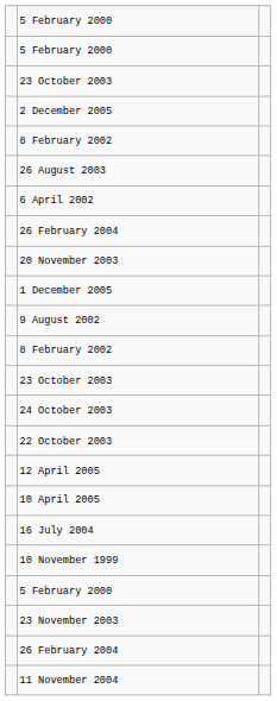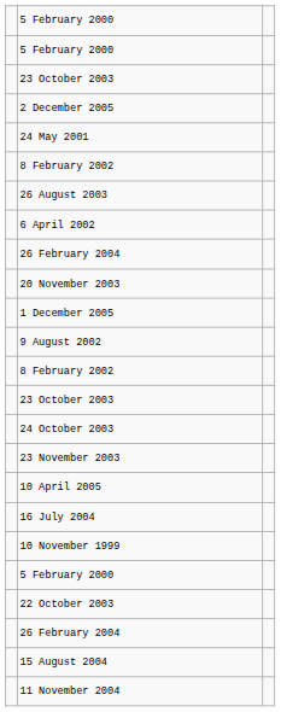+ row: 24 May 2001
rows swapped: 23 November 2003 <-> 22 October 2003
- row: 12 April 2005
+ row: 15 August 2004
